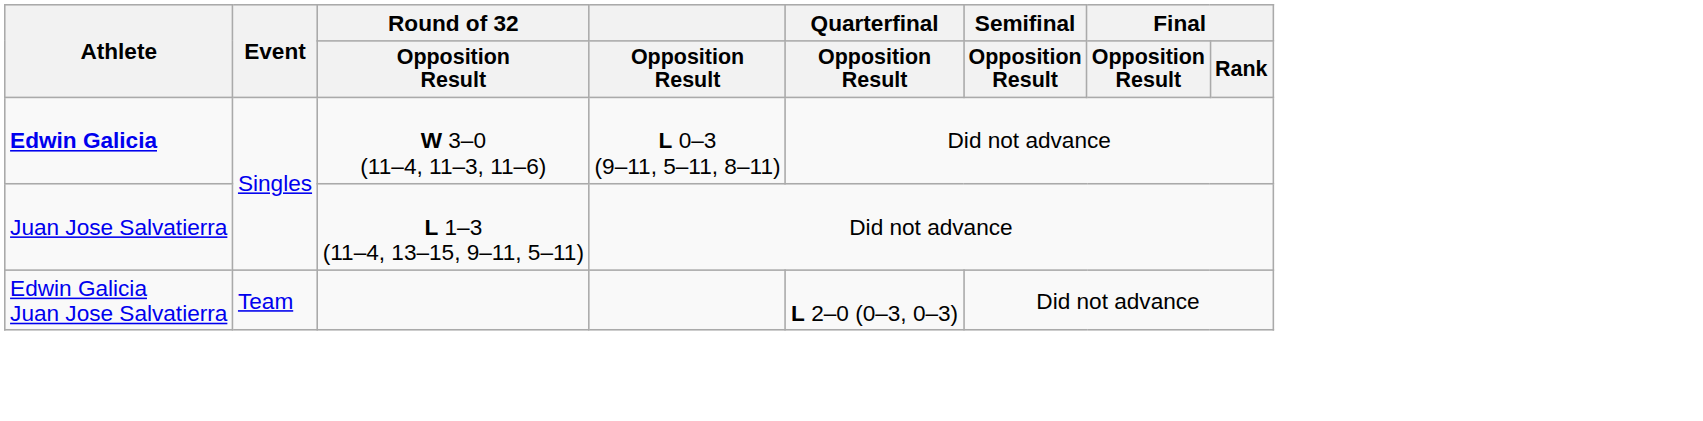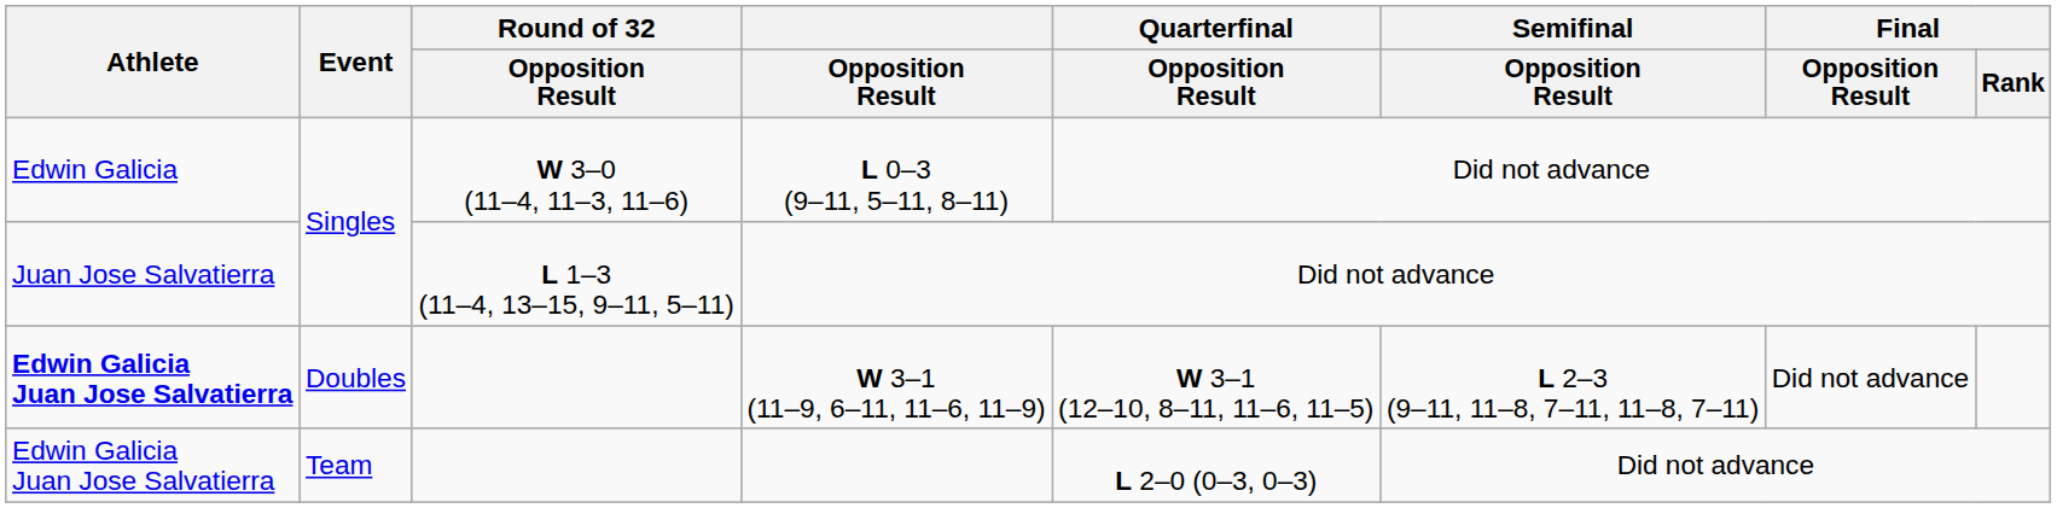L 0–3 (9–11, 5–11, 8–11) | Athlete: bold -> normal
+ row: Edwin Galicia Juan Jose Salvatierra | Doubles | W 3–1 (11–9, 6–11, 11–6, 11–9) | W 3–1 (12–10, 8–11, 11–6, 11–5) | L 2–3 (9–11, 11–8, 7–11, 11–8, 7–11) | Did not advance
